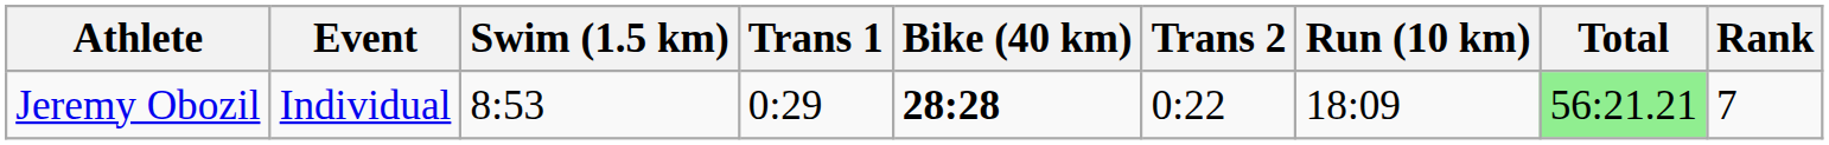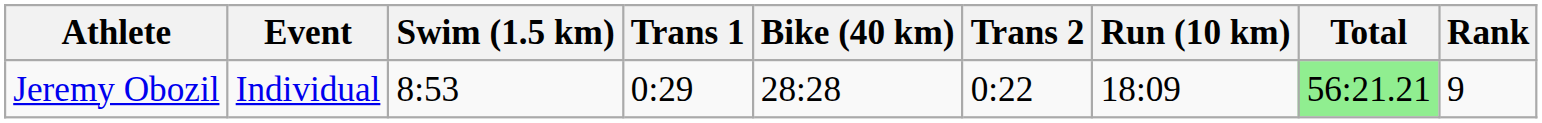Jeremy Obozil | Bike (40 km): bold -> normal
Jeremy Obozil | Rank: 7 -> 9
